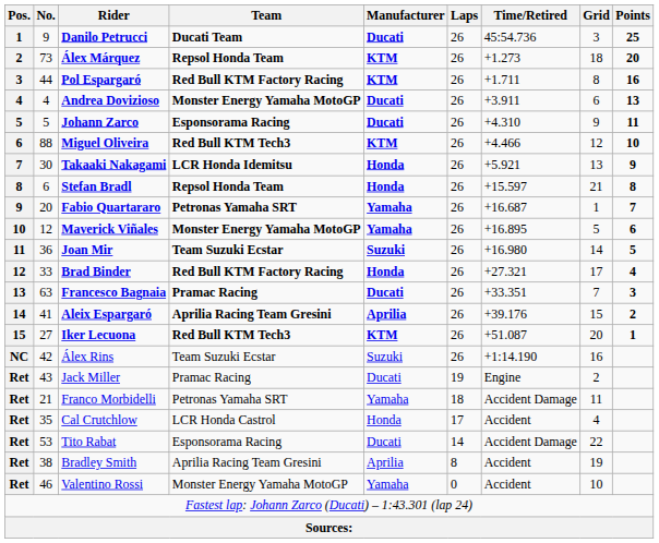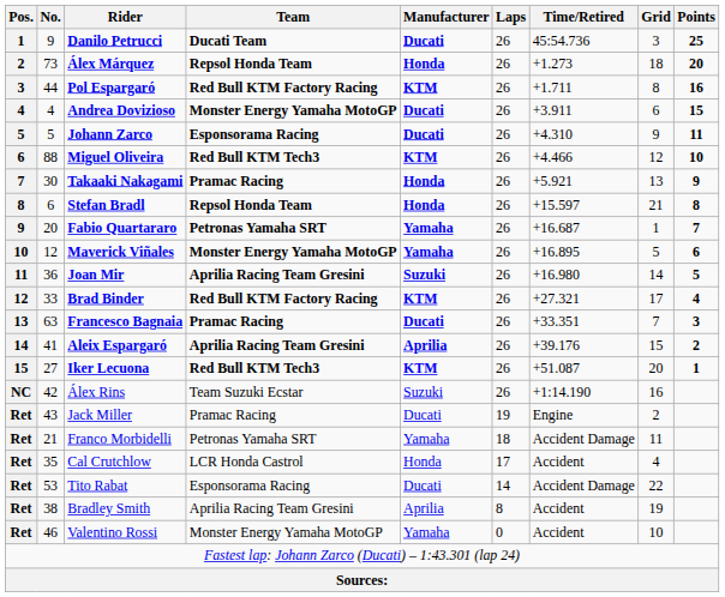Álex Márquez | Manufacturer: KTM -> Honda
Andrea Dovizioso | Points: 13 -> 15
Takaaki Nakagami | Team: LCR Honda Idemitsu -> Pramac Racing
Joan Mir | Team: Team Suzuki Ecstar -> Aprilia Racing Team Gresini
Brad Binder | Manufacturer: Honda -> KTM
